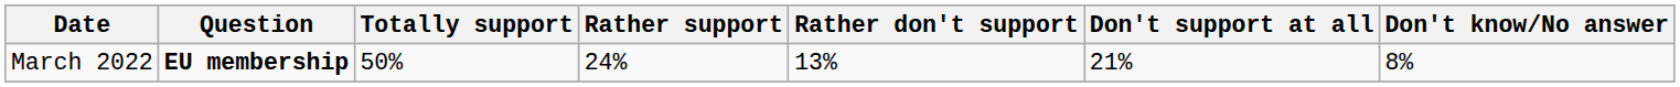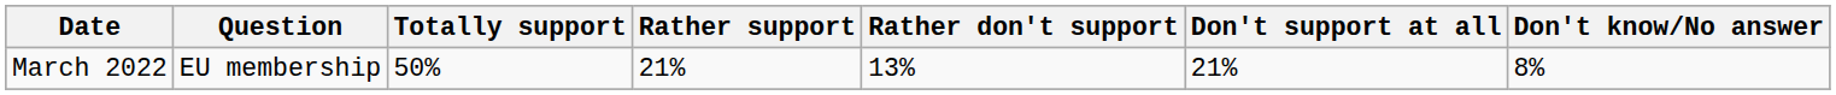March 2022 | Question: bold -> normal
March 2022 | Rather support: 24% -> 21%
